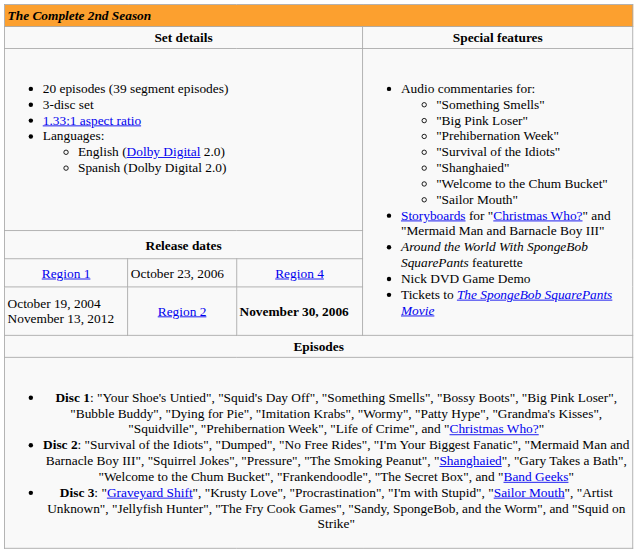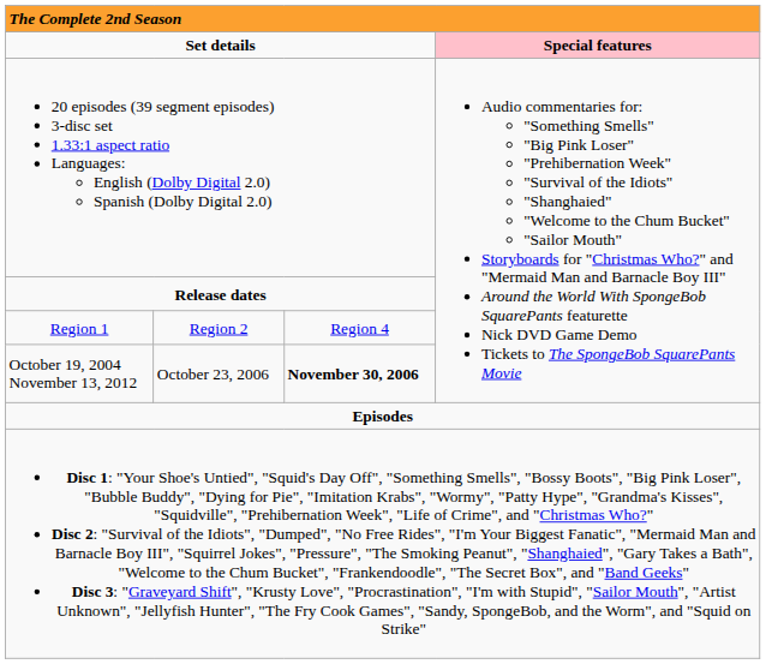Set details | column 4: no background -> pink background
Region 1 | column 2: October 23, 2006 -> Region 2
October 19, 2004 November 13, 2012 | column 2: Region 2 -> October 23, 2006
